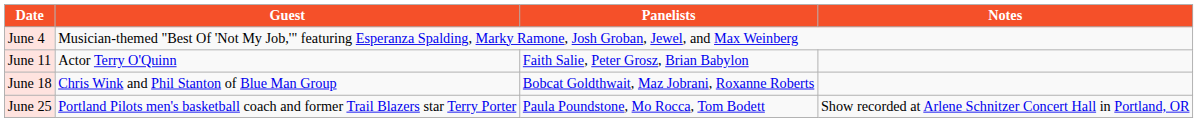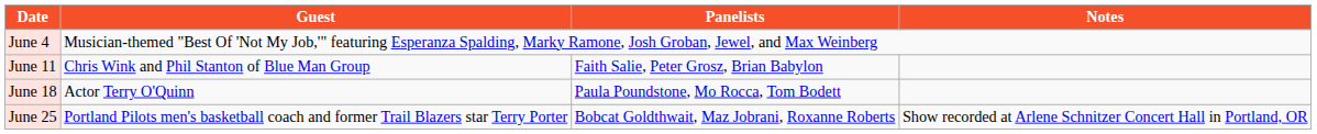June 11 | Guest: Actor Terry O'Quinn -> Chris Wink and Phil Stanton of Blue Man Group
June 18 | Guest: Chris Wink and Phil Stanton of Blue Man Group -> Actor Terry O'Quinn
June 18 | Panelists: Bobcat Goldthwait, Maz Jobrani, Roxanne Roberts -> Paula Poundstone, Mo Rocca, Tom Bodett
June 25 | Panelists: Paula Poundstone, Mo Rocca, Tom Bodett -> Bobcat Goldthwait, Maz Jobrani, Roxanne Roberts
